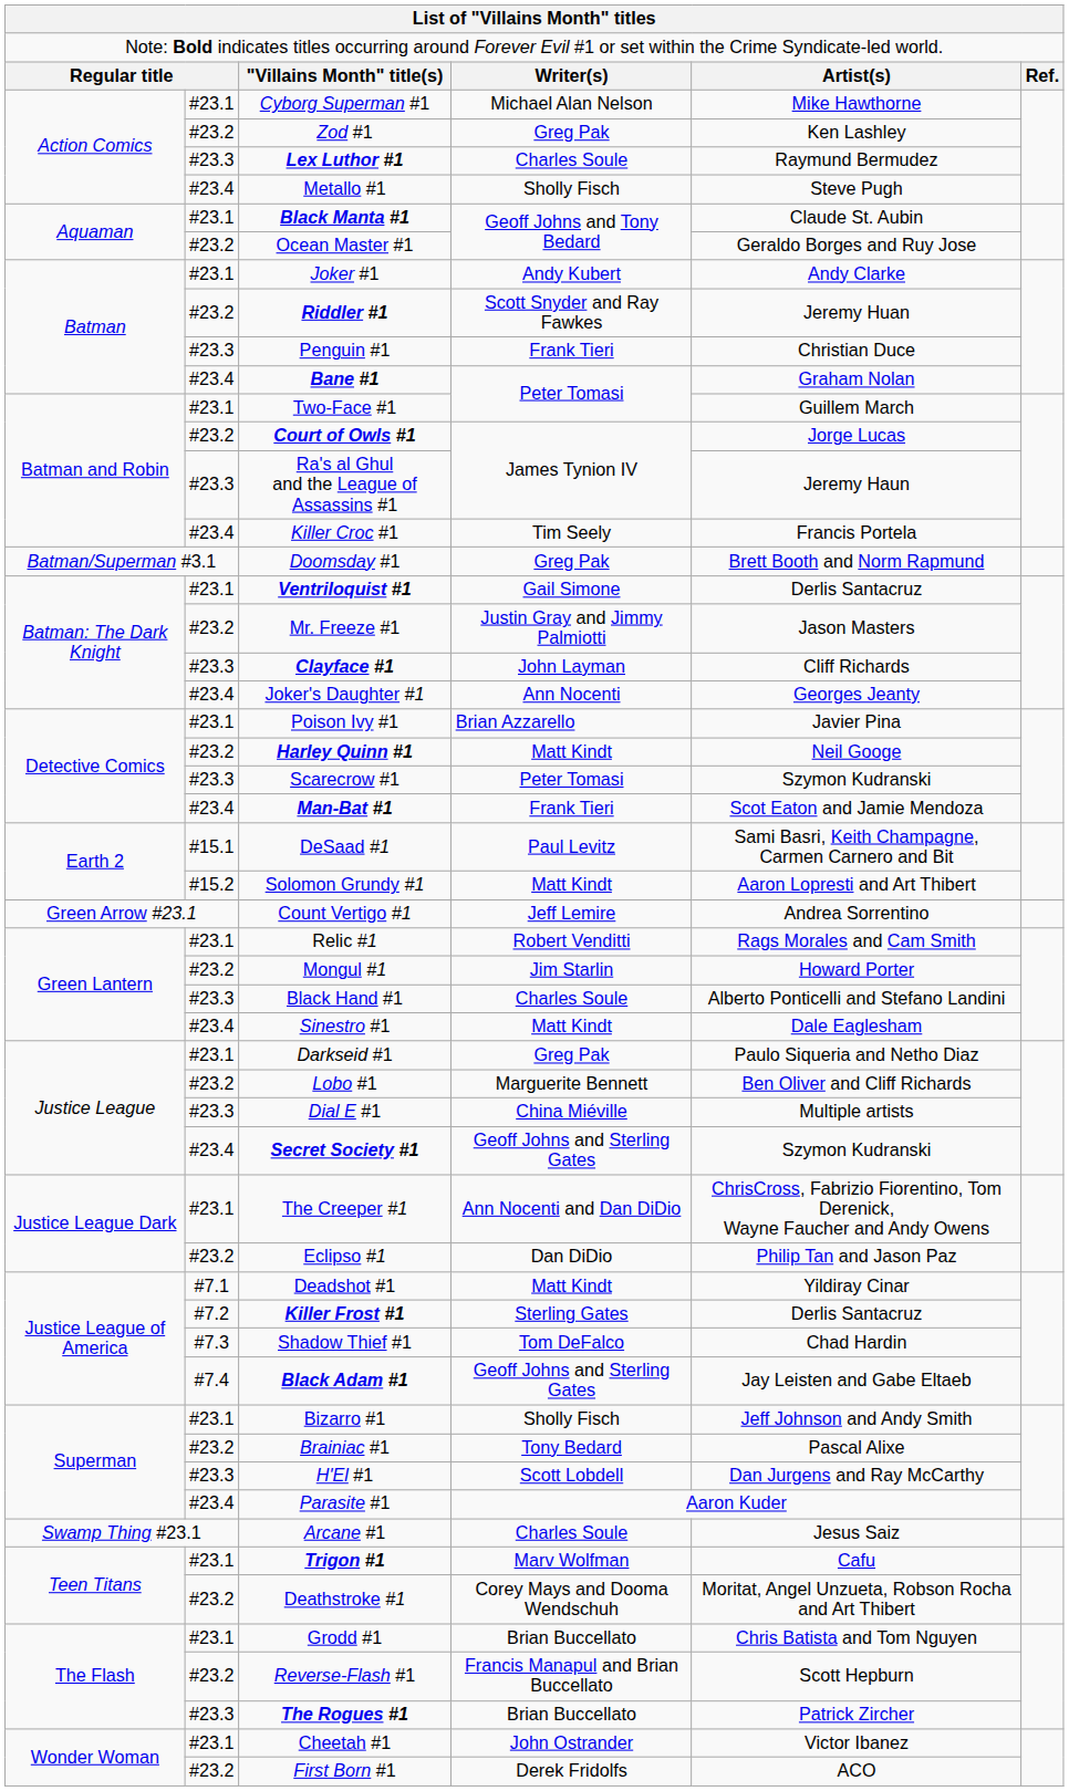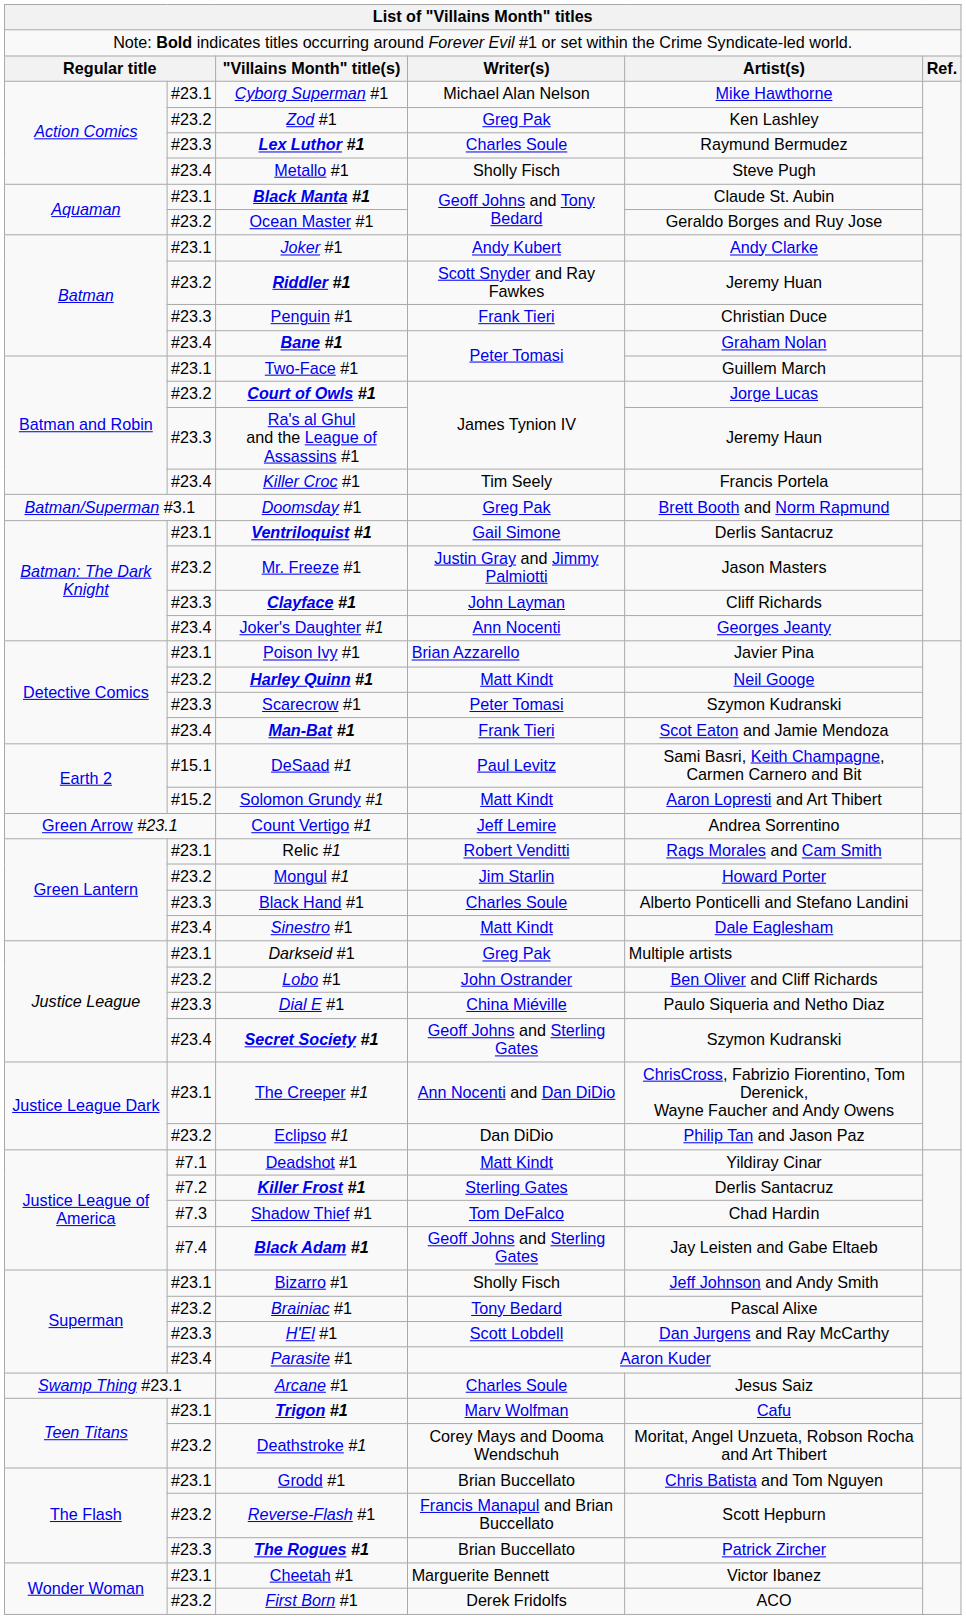Darkseid #1 | column 5: Paulo Siqueria and Netho Diaz -> Multiple artists
Lobo #1 | column 4: Marguerite Bennett -> John Ostrander
Dial E #1 | column 5: Multiple artists -> Paulo Siqueria and Netho Diaz
Cheetah #1 | column 4: John Ostrander -> Marguerite Bennett
